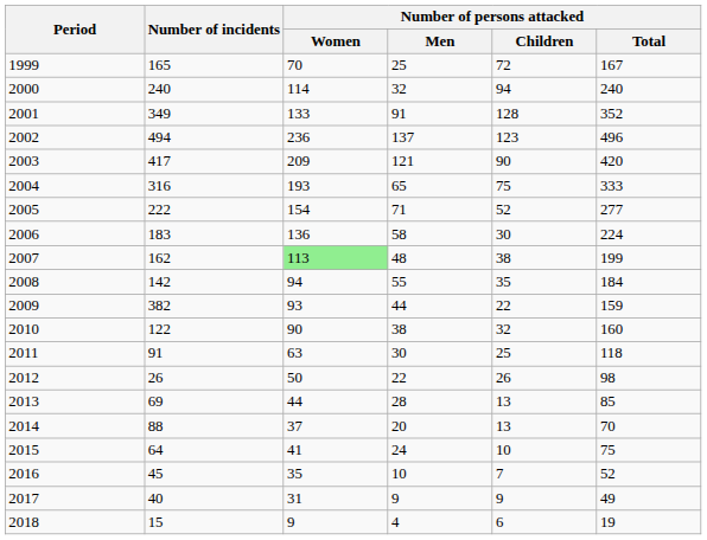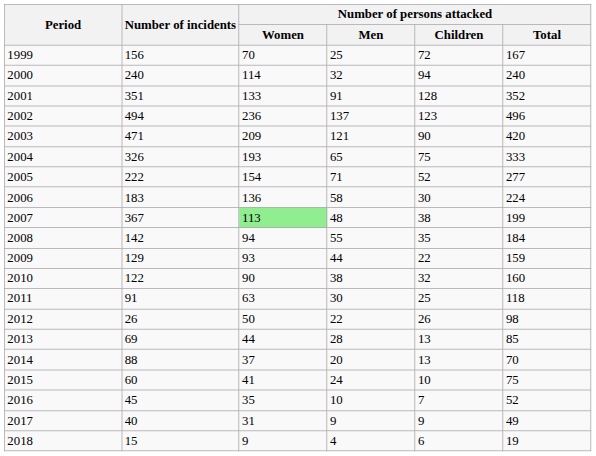1999 | Number of incidents: 165 -> 156
2001 | Number of incidents: 349 -> 351
2003 | Number of incidents: 417 -> 471
2004 | Number of incidents: 316 -> 326
2007 | Number of incidents: 162 -> 367
2009 | Number of incidents: 382 -> 129
2015 | Number of incidents: 64 -> 60
